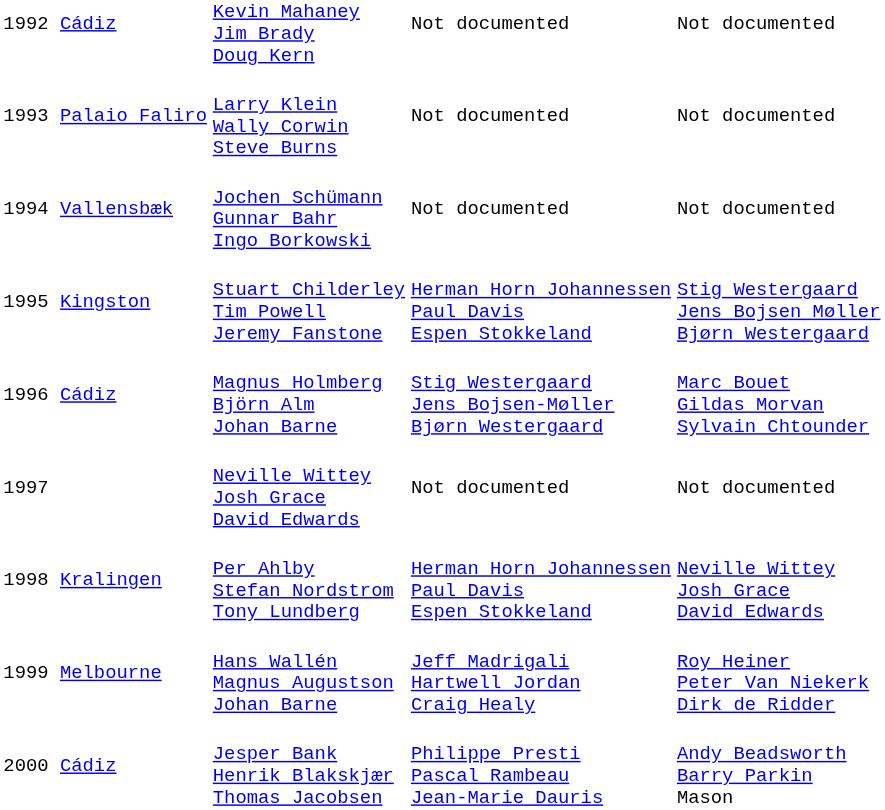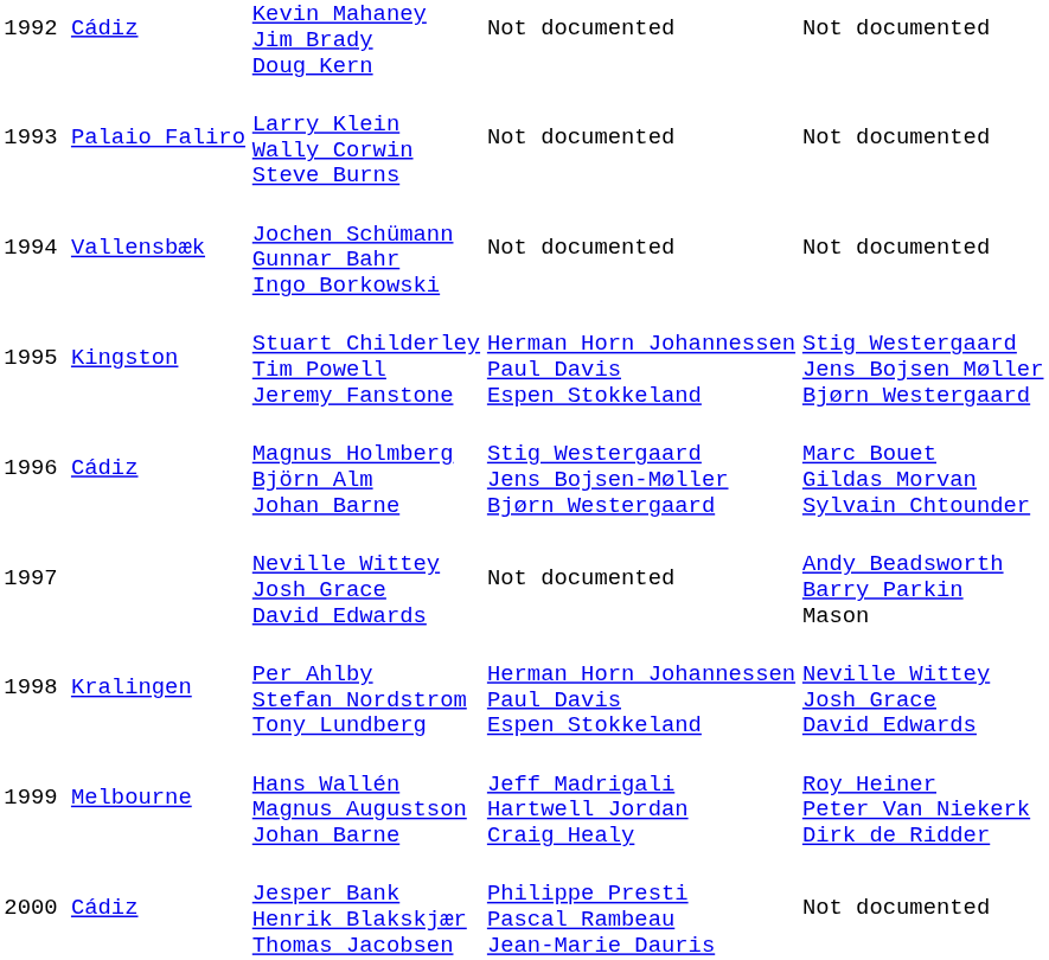1997 | column 4: Not documented -> Andy Beadsworth Barry Parkin Mason
2000 Cádiz | column 4: Andy Beadsworth Barry Parkin Mason -> Not documented
